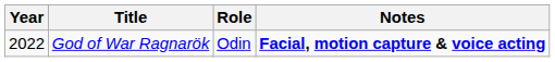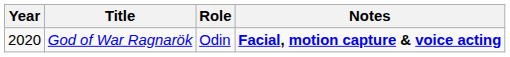God of War Ragnarök | Year: 2022 -> 2020
